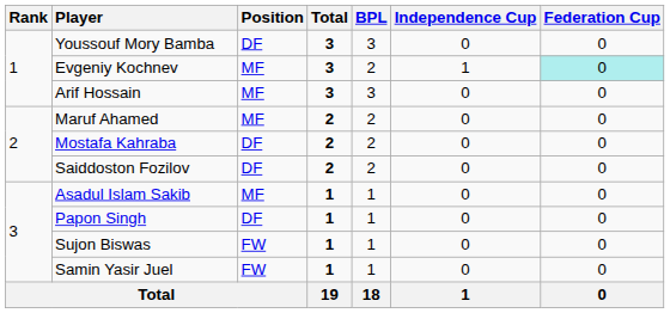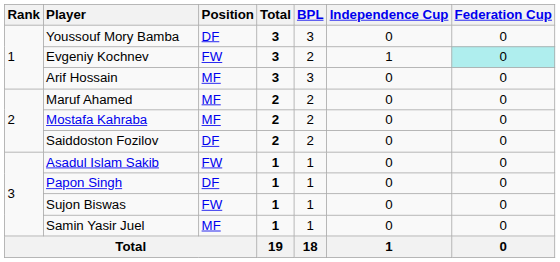Evgeniy Kochnev | Position: MF -> FW
Mostafa Kahraba | Position: DF -> MF
Asadul Islam Sakib | Position: MF -> FW
Samin Yasir Juel | Position: FW -> MF
